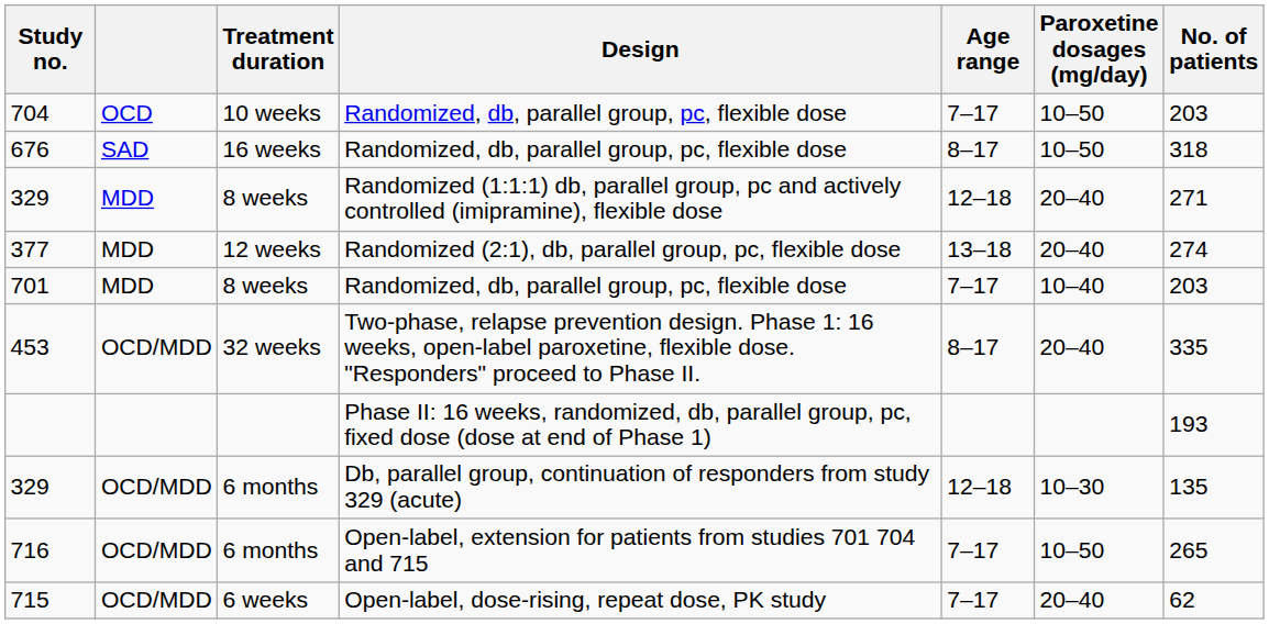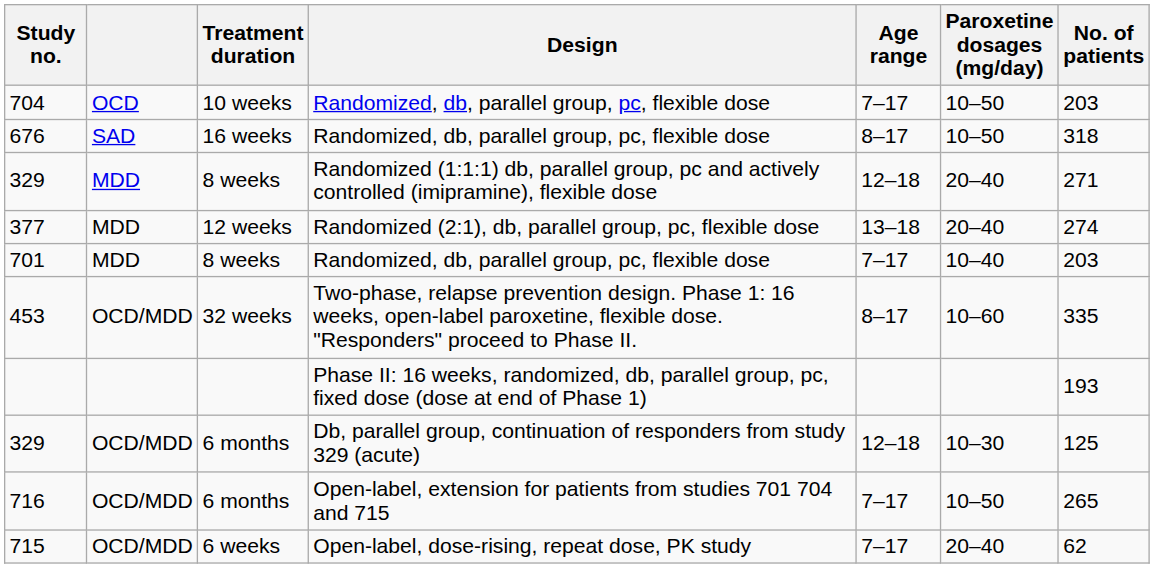453 | Paroxetine dosages (mg/day): 20–40 -> 10–60
329 / 6 months | No. of patients: 135 -> 125
